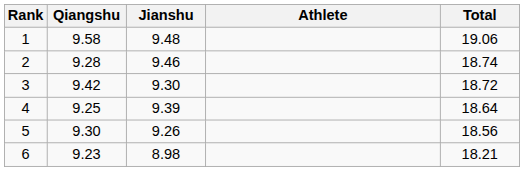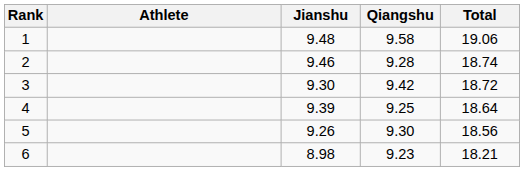columns swapped: Athlete <-> Qiangshu
